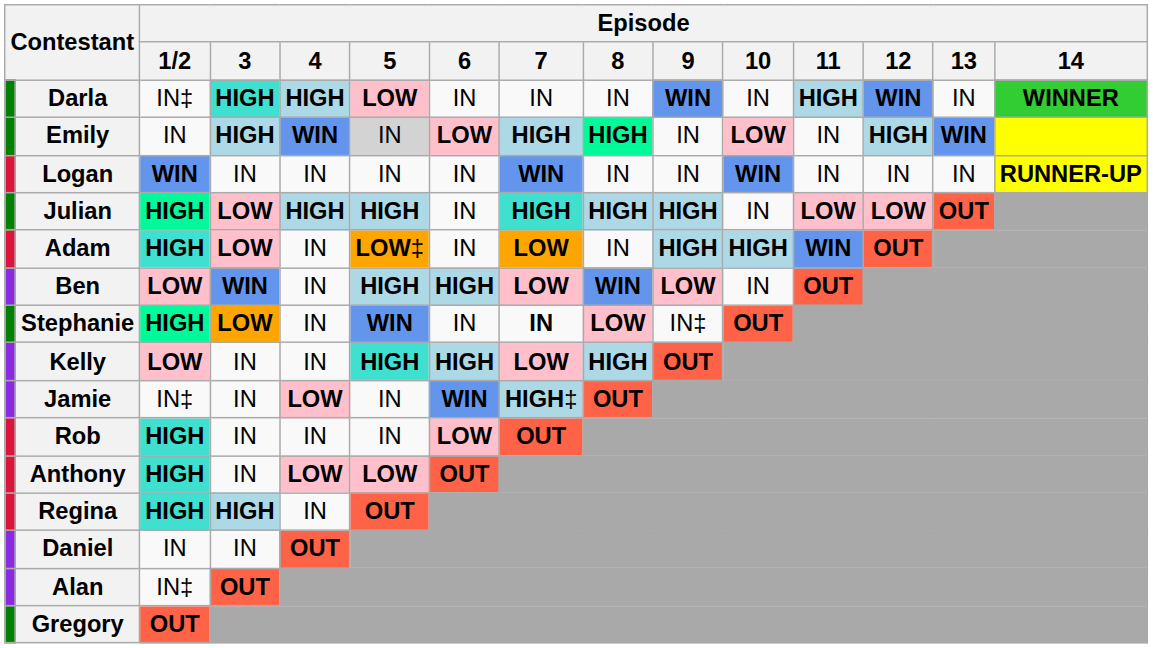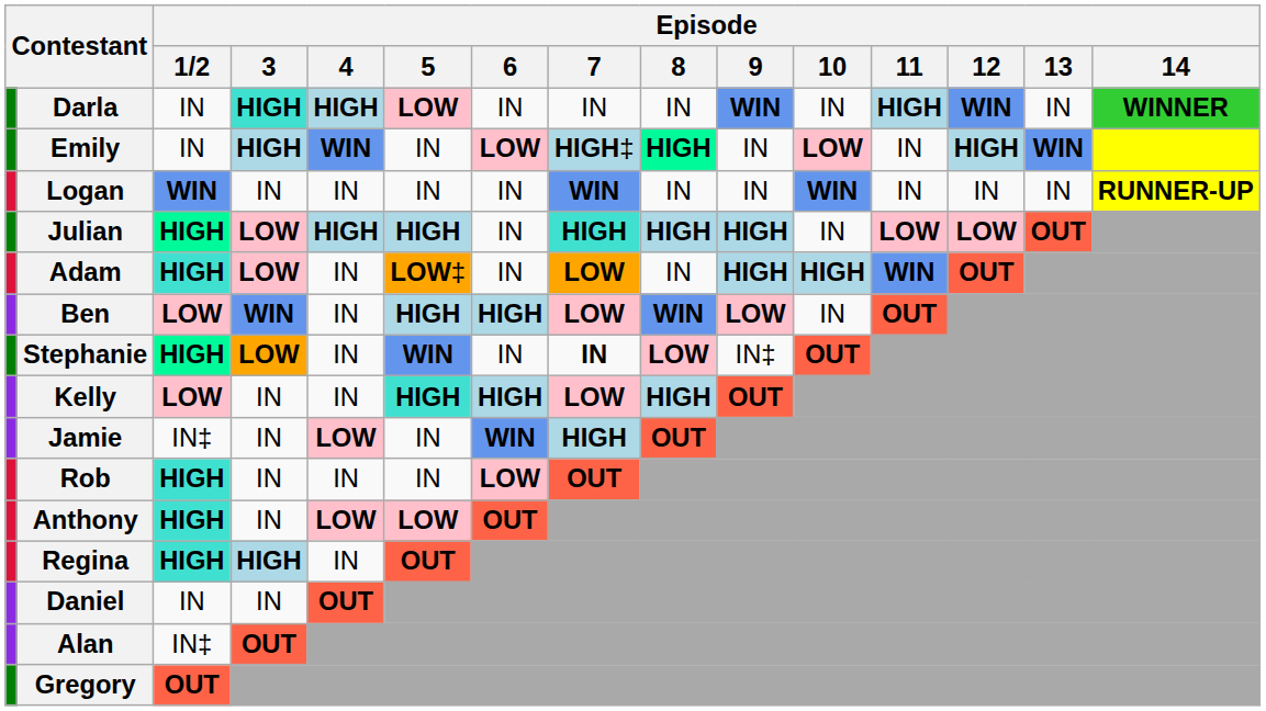Darla | Episode / 1/2: IN‡ -> IN
Emily | Episode / 5: lightgrey background -> no background
Emily | Episode / 7: HIGH -> HIGH‡
Jamie | Episode / 7: HIGH‡ -> HIGH
